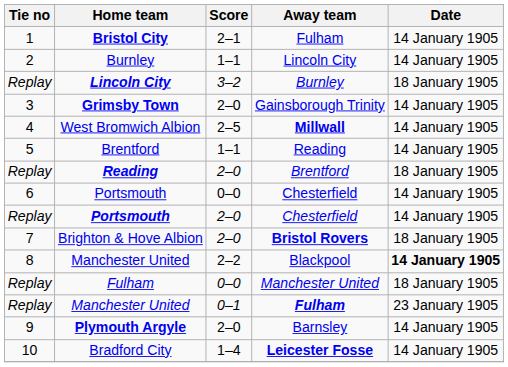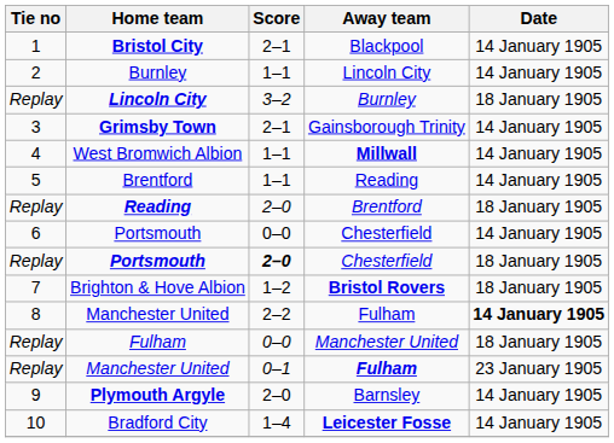Bristol City | Away team: Fulham -> Blackpool
Grimsby Town | Score: 2–0 -> 2–1
West Bromwich Albion | Score: 2–5 -> 1–1
Replay / Portsmouth | Score: normal -> bold
Replay / Portsmouth | Date: 14 January 1905 -> 18 January 1905
Brighton & Hove Albion | Score: 2–0 -> 1–2
8 / Manchester United | Away team: Blackpool -> Fulham
